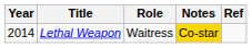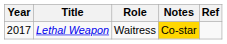Lethal Weapon | Year: 2014 -> 2017
